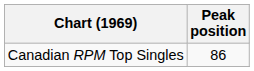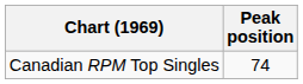Canadian RPM Top Singles | Peak position: 86 -> 74
